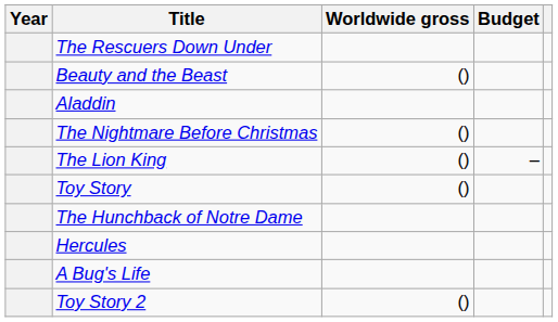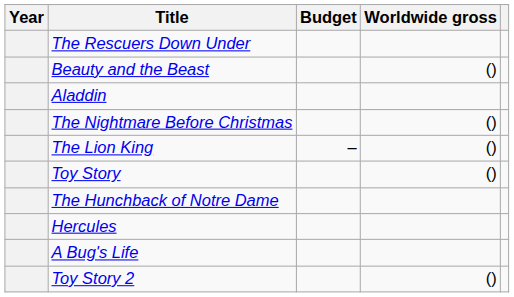columns swapped: Worldwide gross <-> Budget
